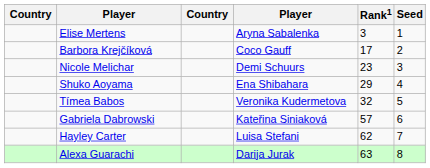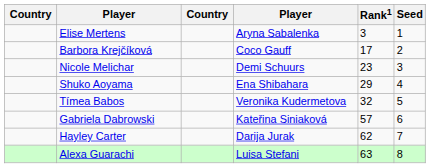Hayley Carter | column 4: Luisa Stefani -> Darija Jurak
Alexa Guarachi | column 4: Darija Jurak -> Luisa Stefani
